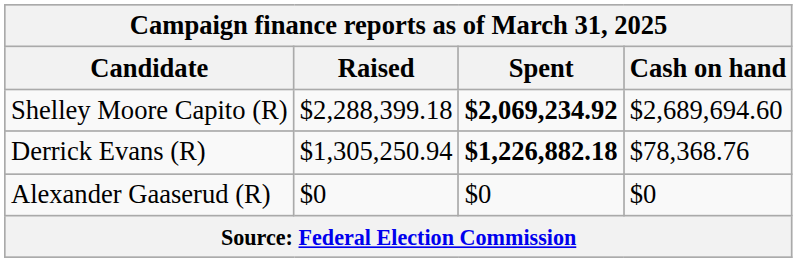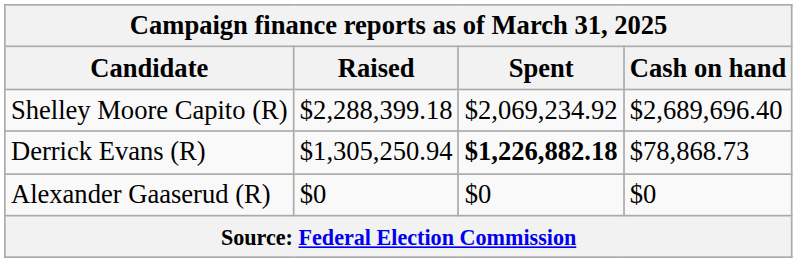Shelley Moore Capito (R) | Spent: bold -> normal
Shelley Moore Capito (R) | Cash on hand: $2,689,694.60 -> $2,689,696.40
Derrick Evans (R) | Cash on hand: $78,368.76 -> $78,868.73
